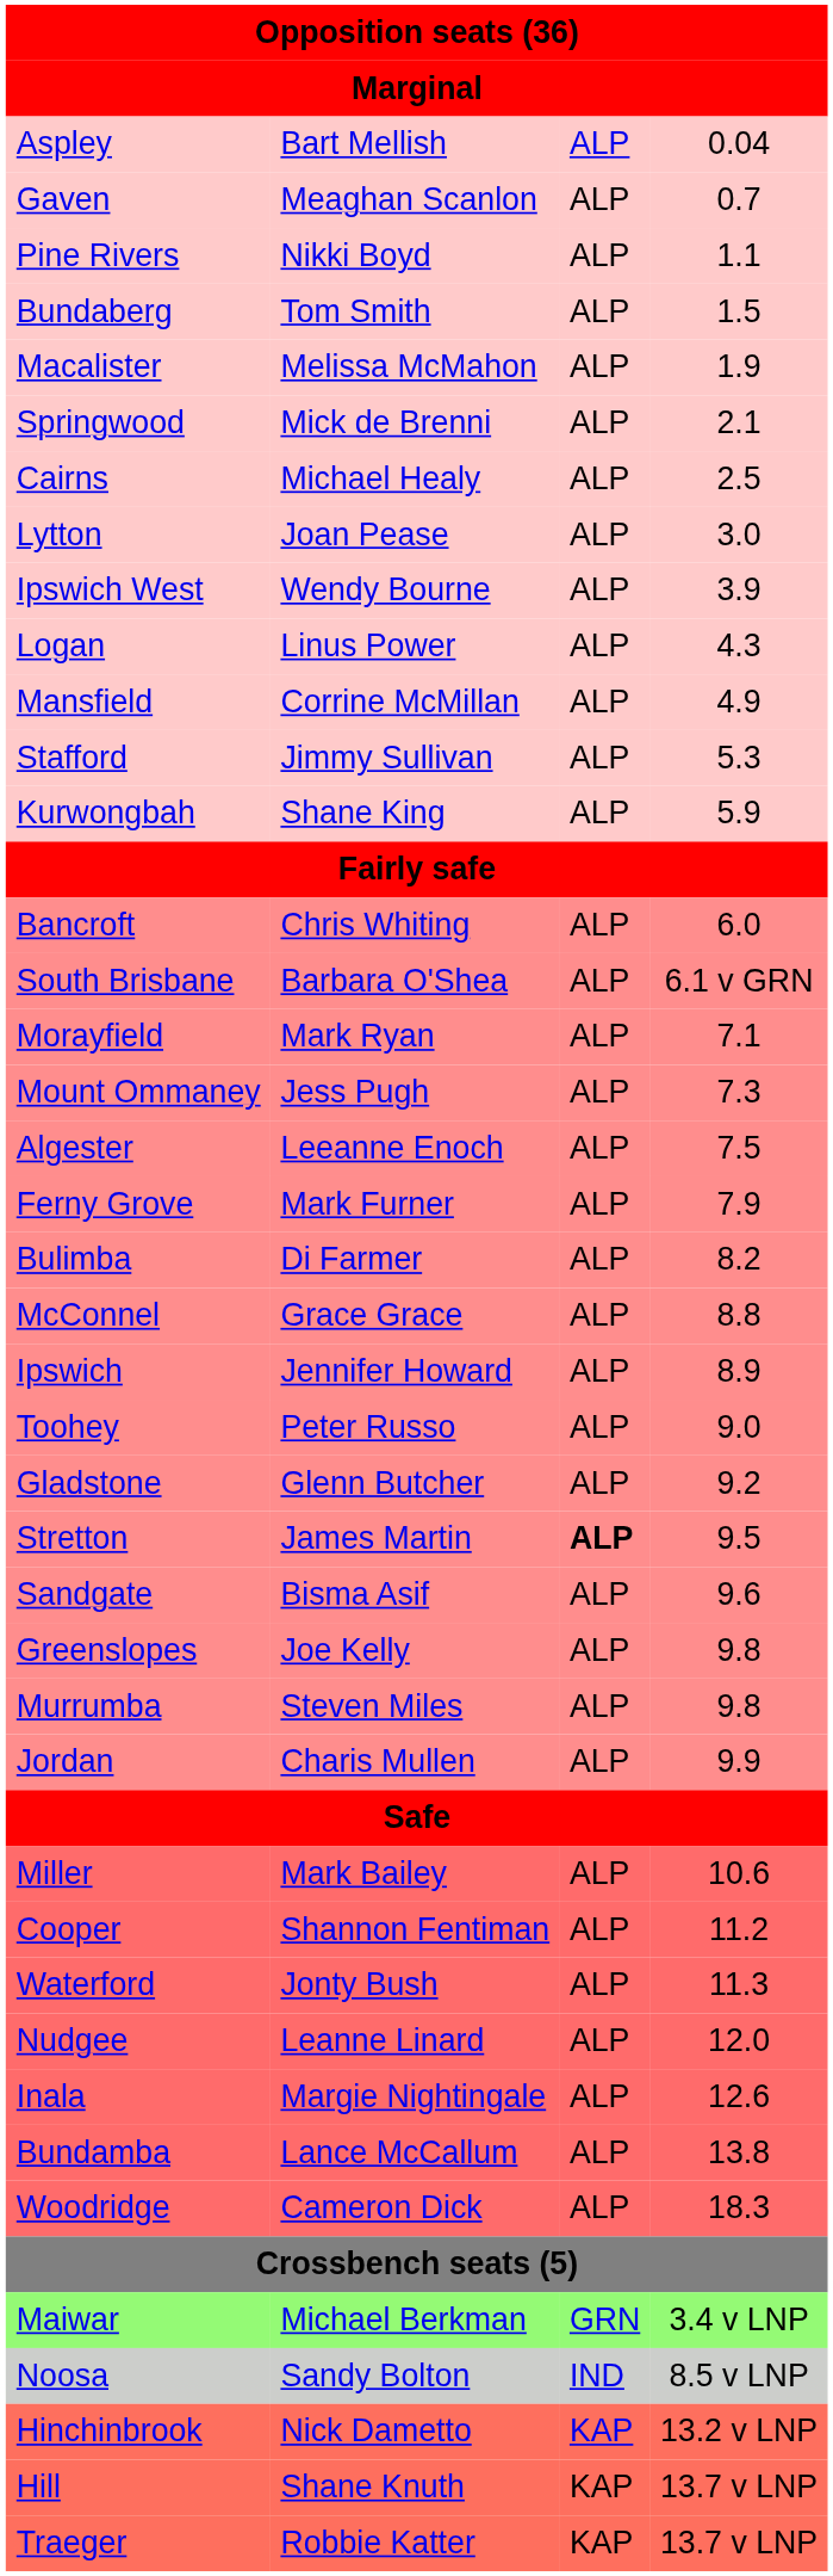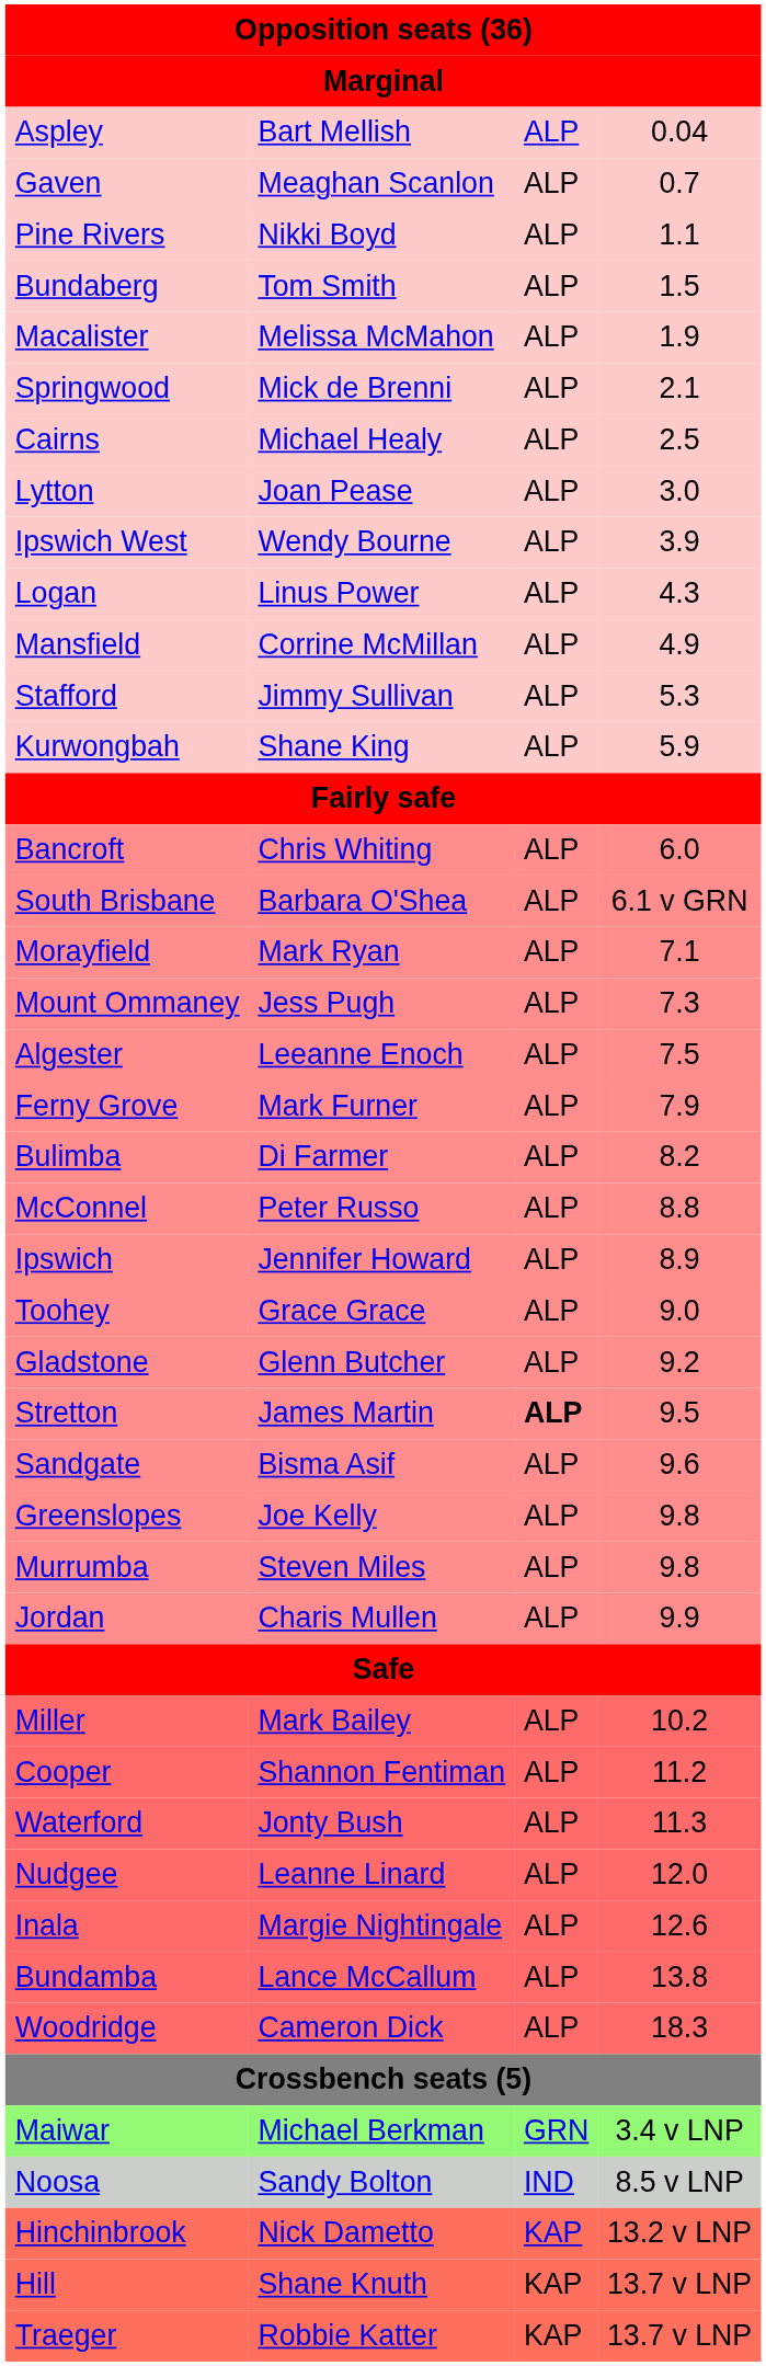McConnel | column 2: Grace Grace -> Peter Russo
Toohey | column 2: Peter Russo -> Grace Grace
Miller | column 4: 10.6 -> 10.2
